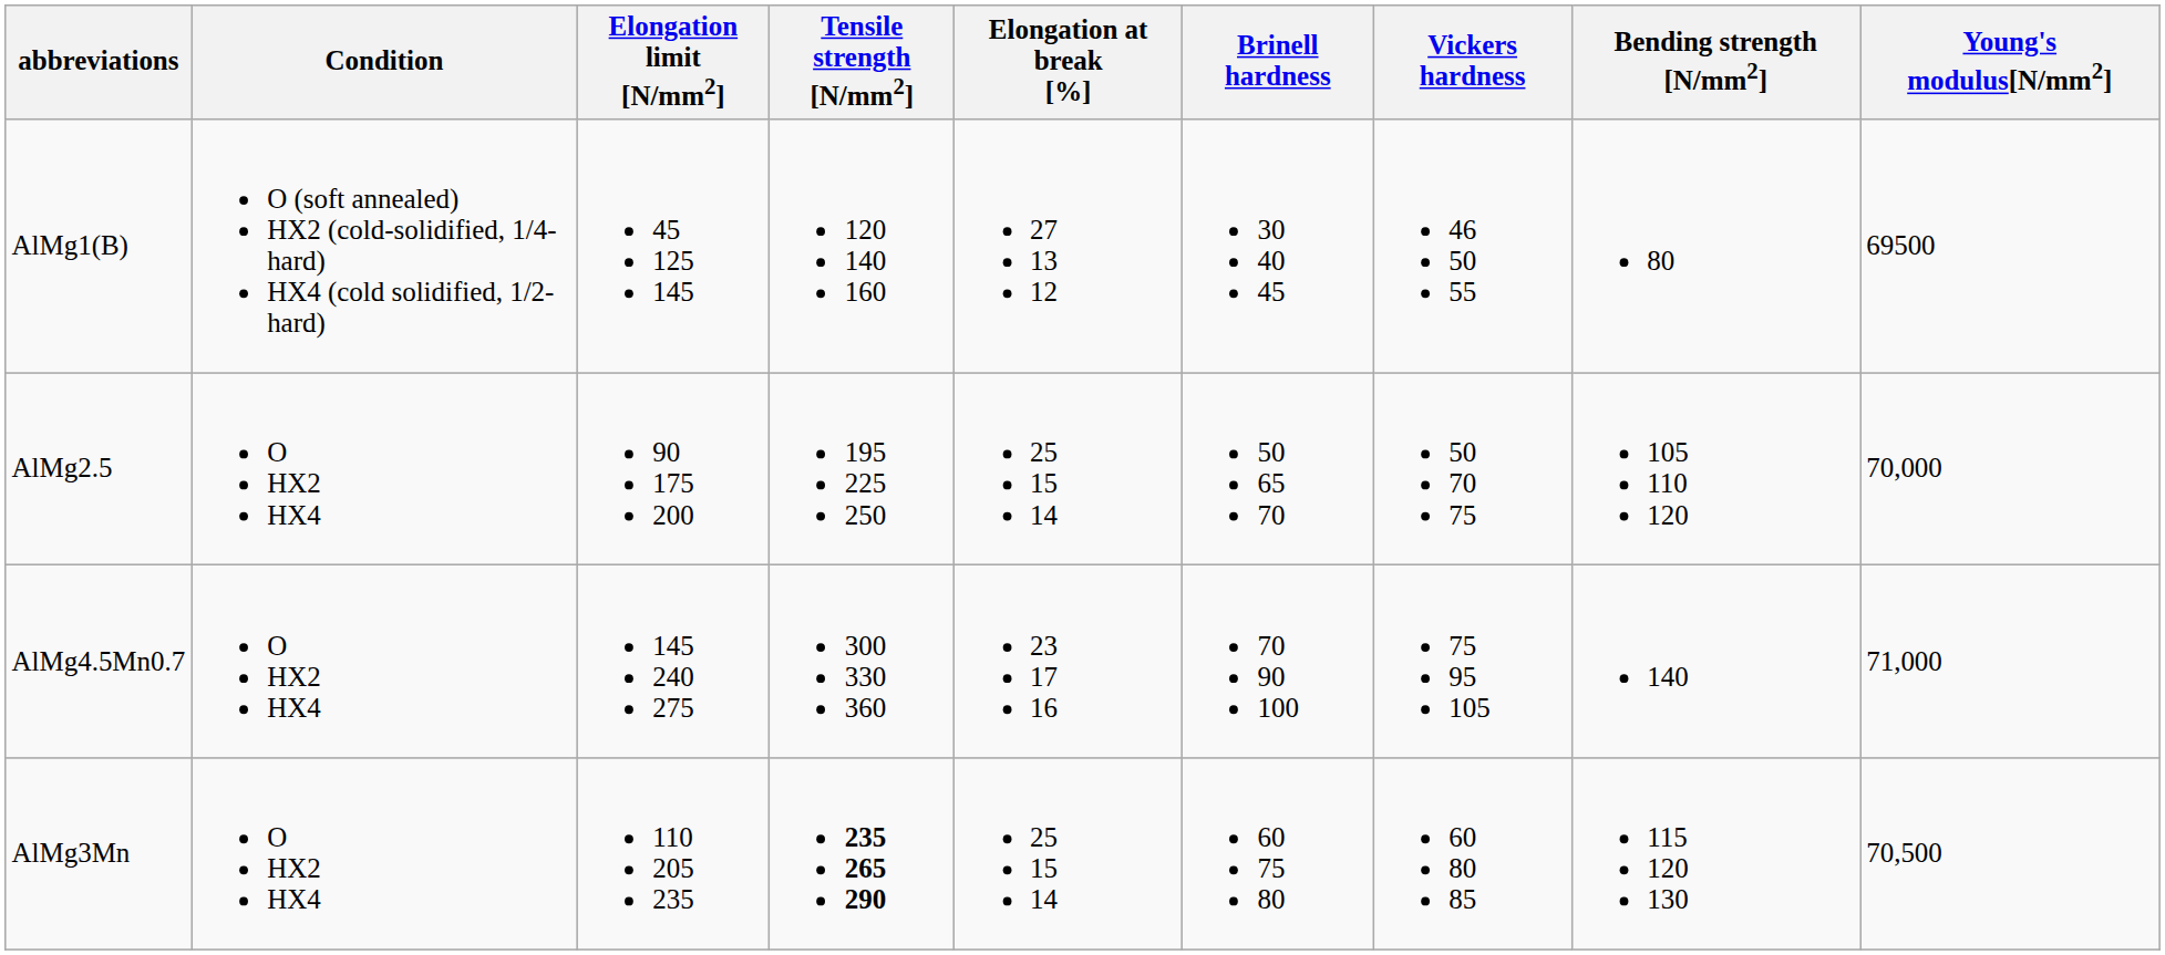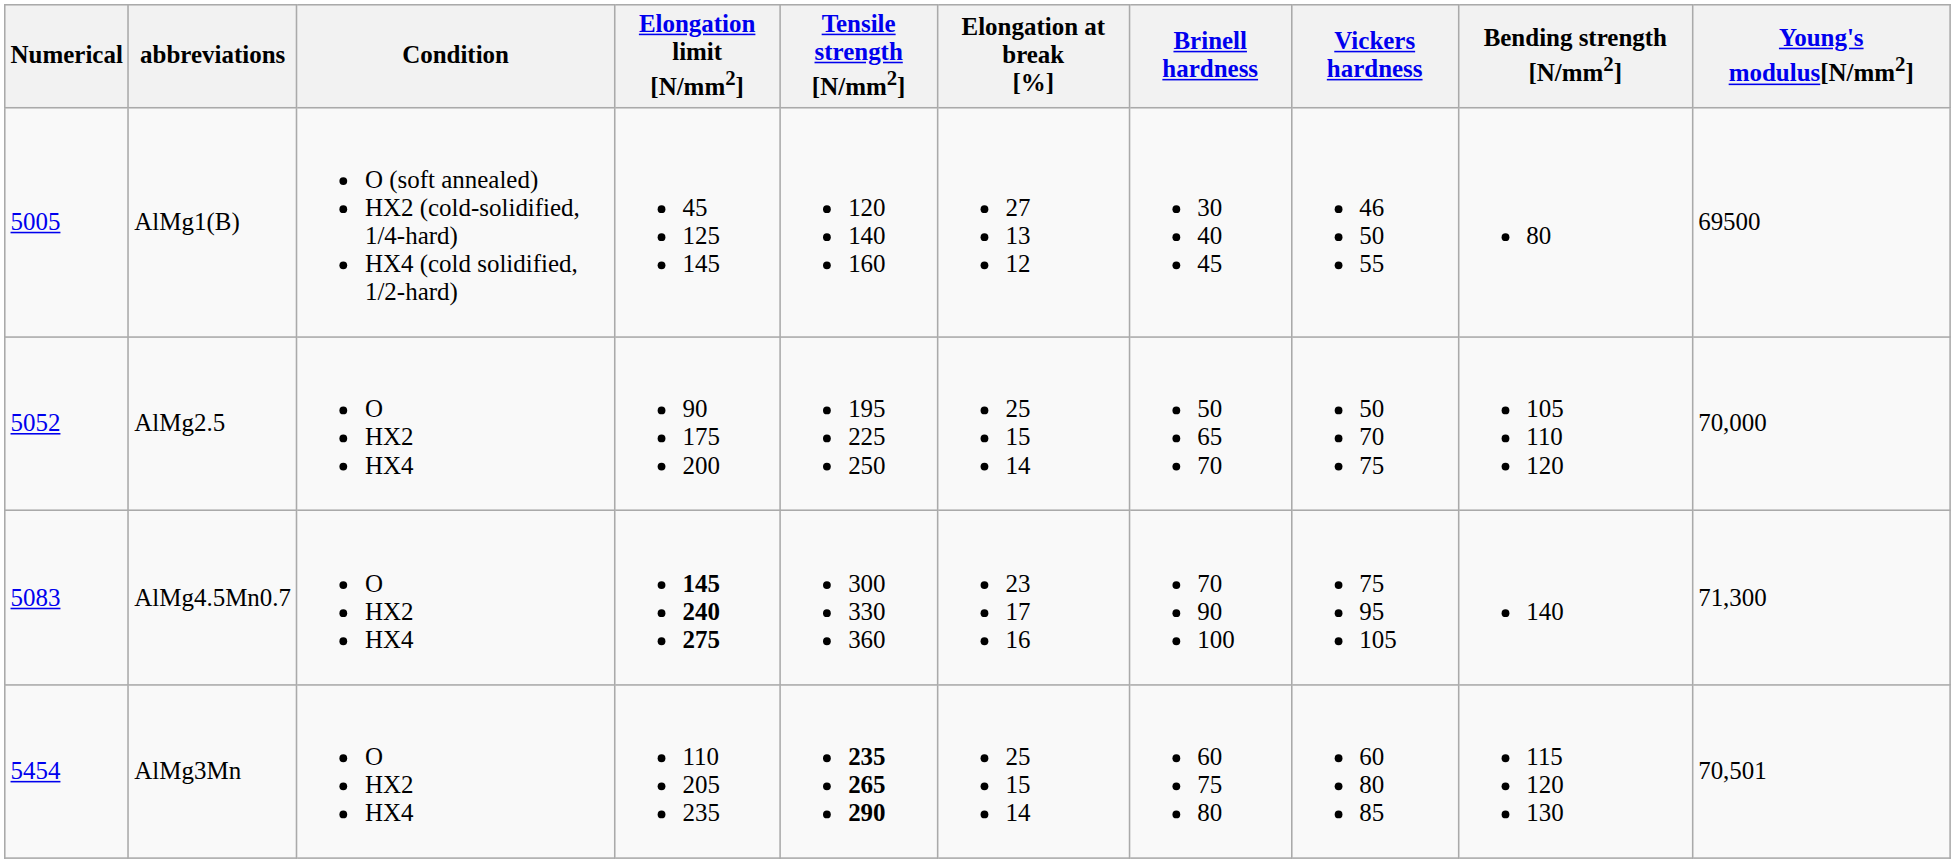+ column: Numerical | 5005 | 5052 | 5083 | 5454
AlMg4.5Mn0.7 | Elongation limit [N/mm2]: normal -> bold
AlMg4.5Mn0.7 | Young's modulus[N/mm2]: 71,000 -> 71,300
AlMg3Mn | Young's modulus[N/mm2]: 70,500 -> 70,501
